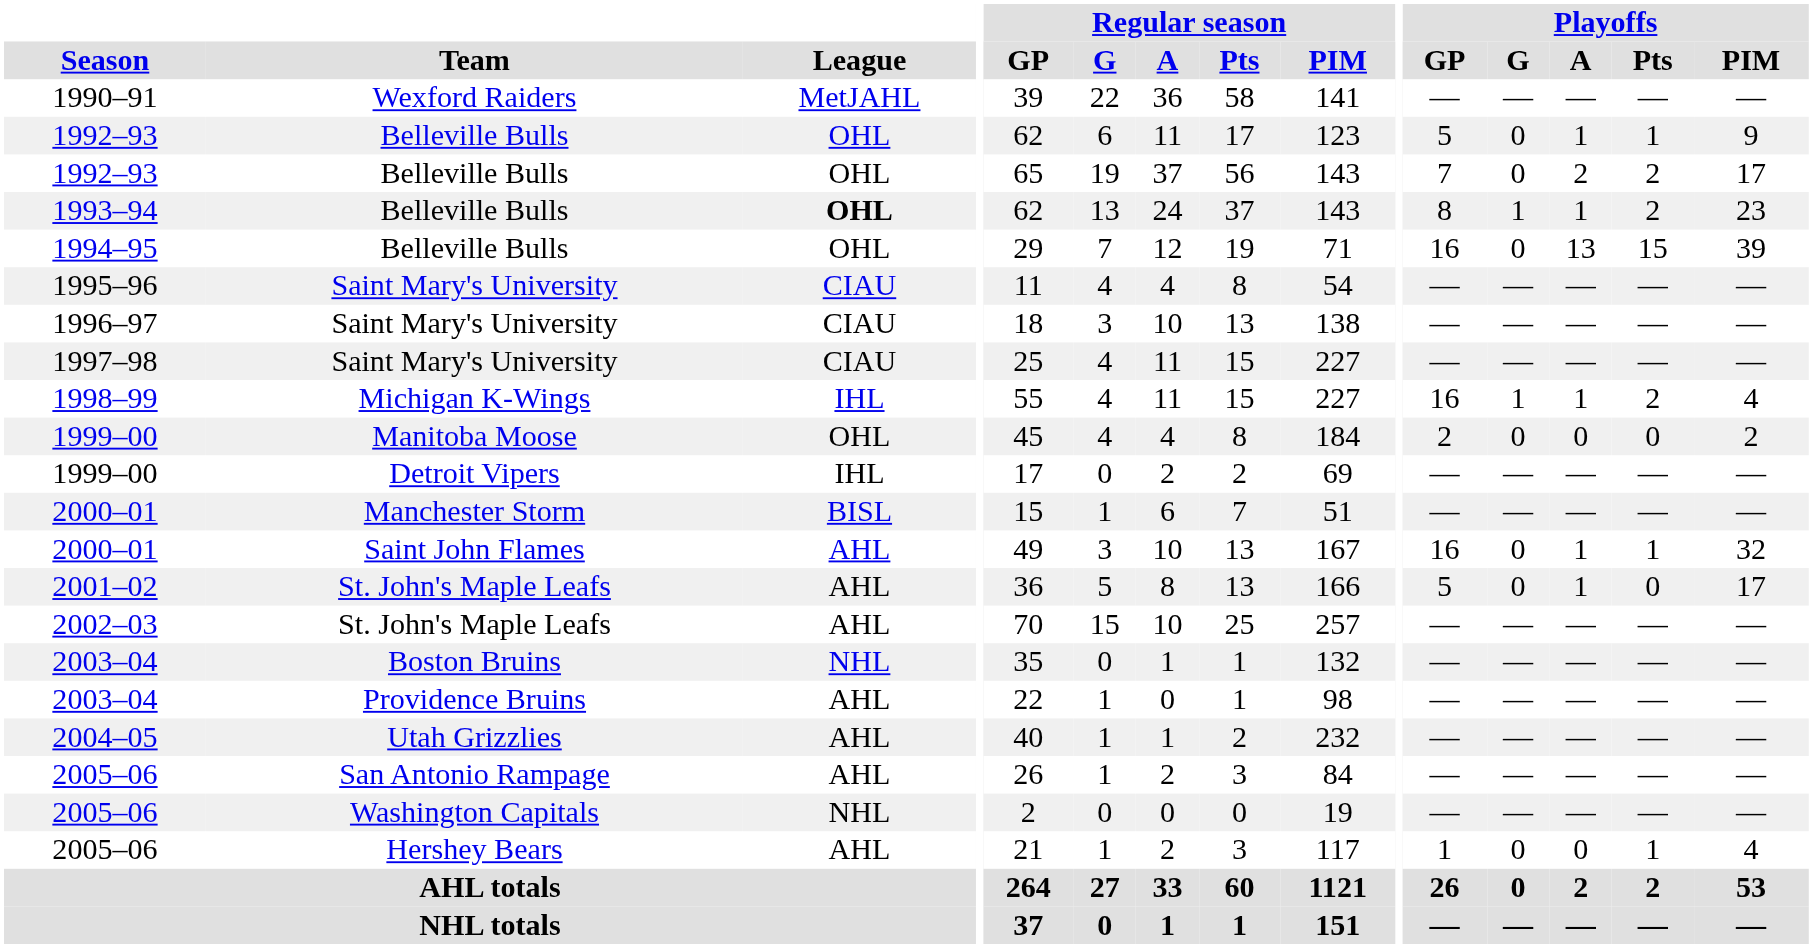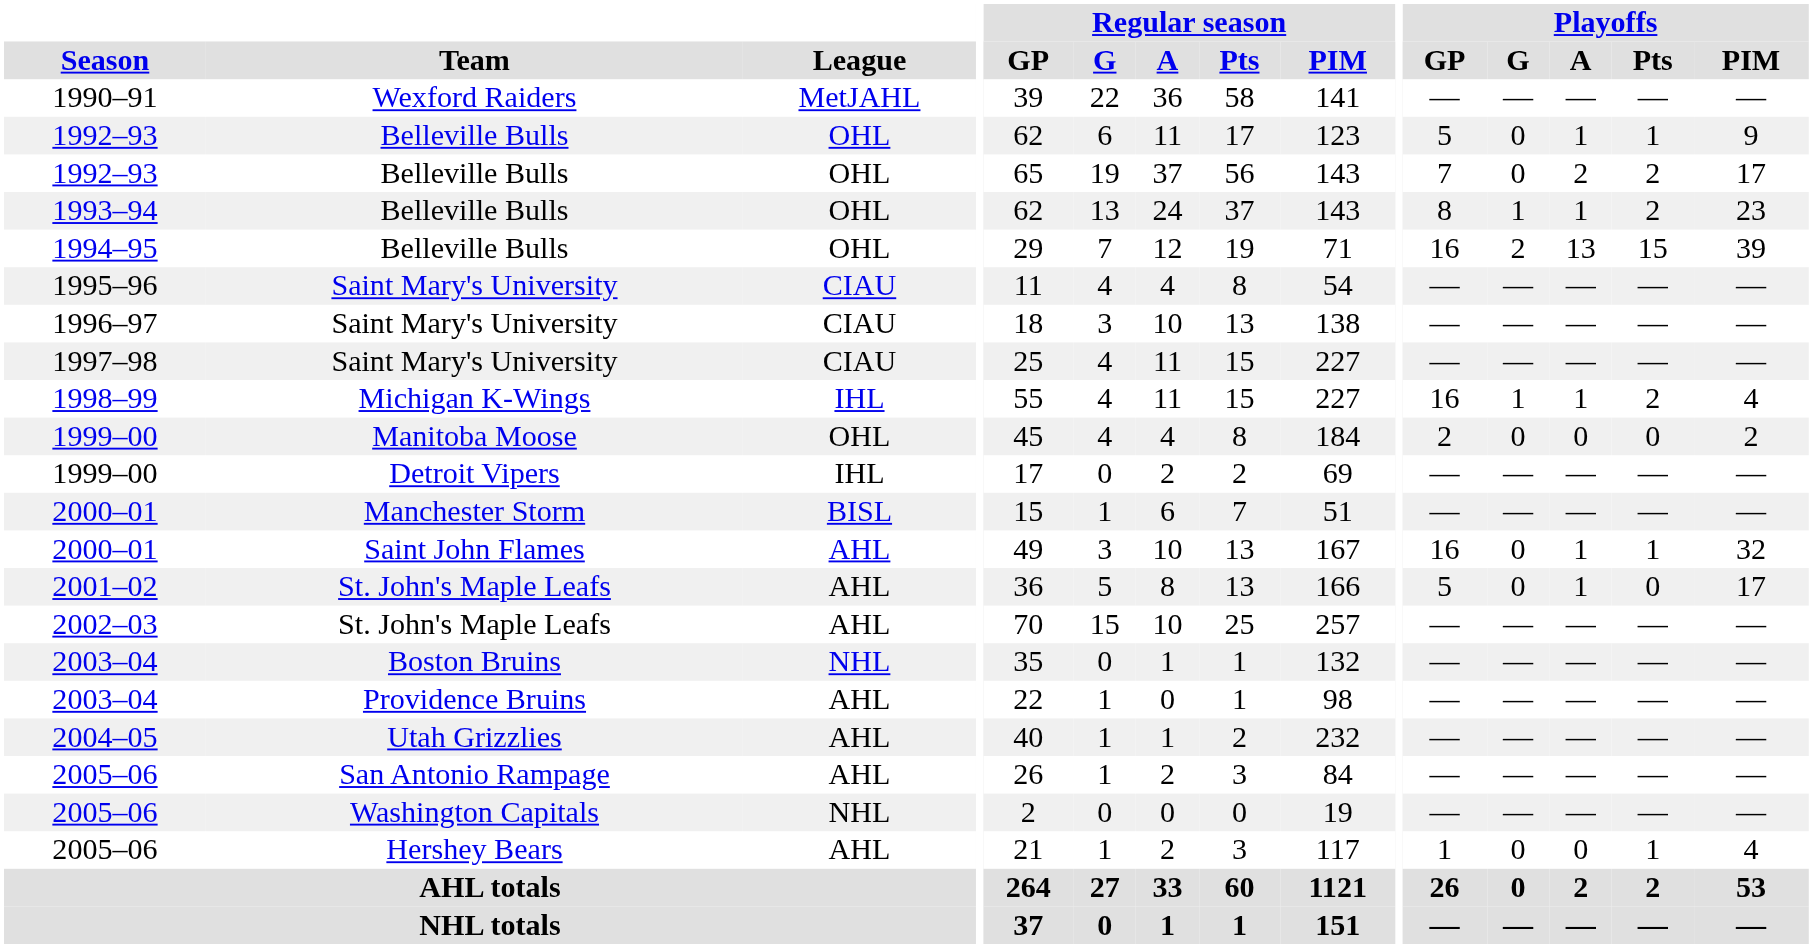1993–94 | League: bold -> normal
1994–95 | Playoffs / G: 0 -> 2
